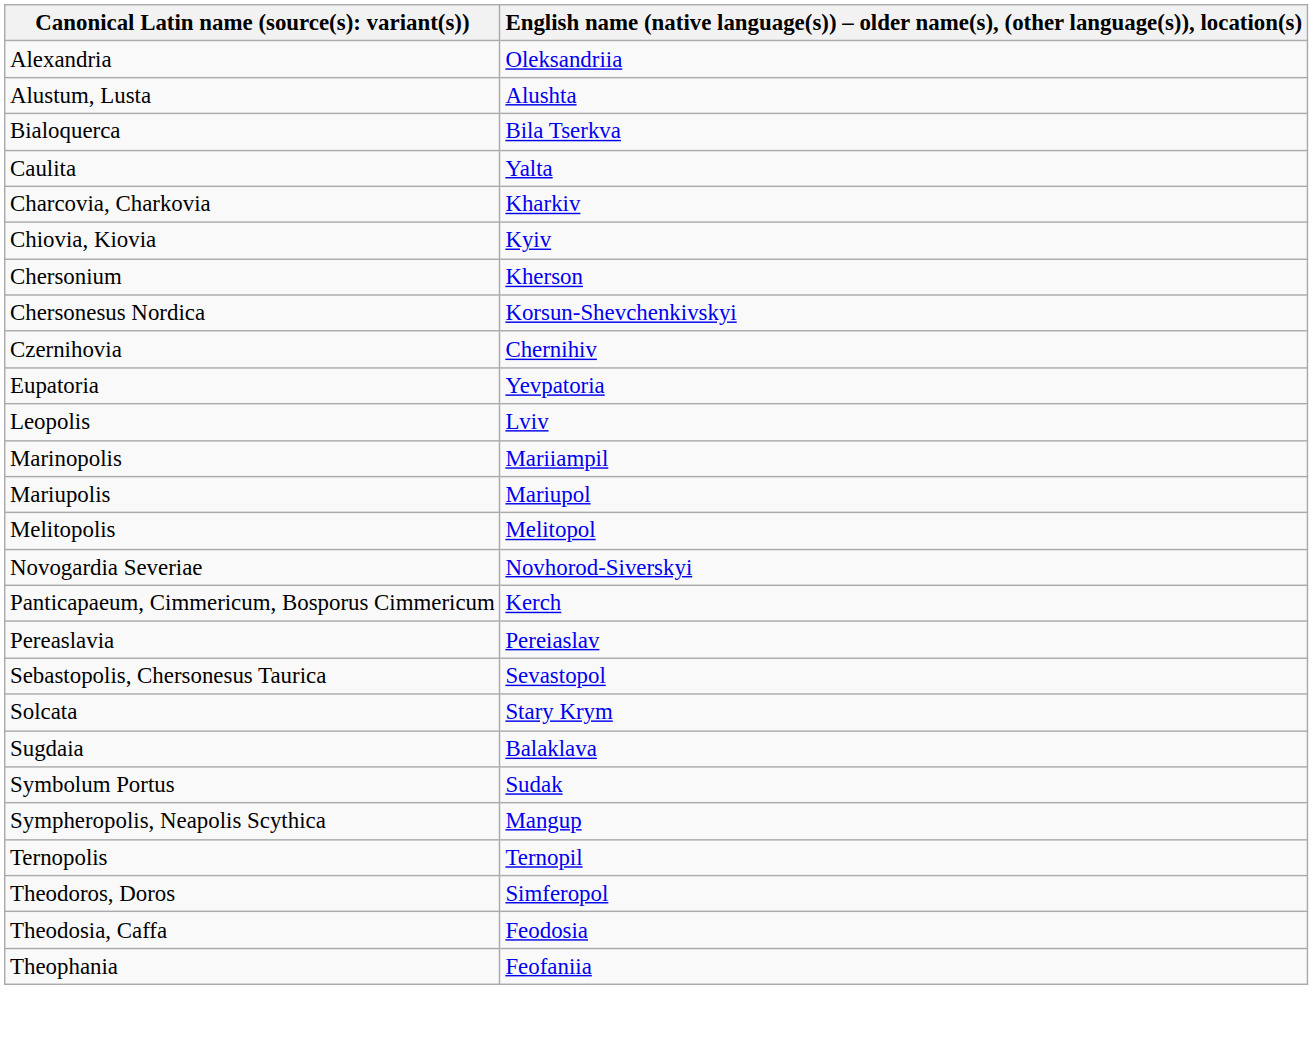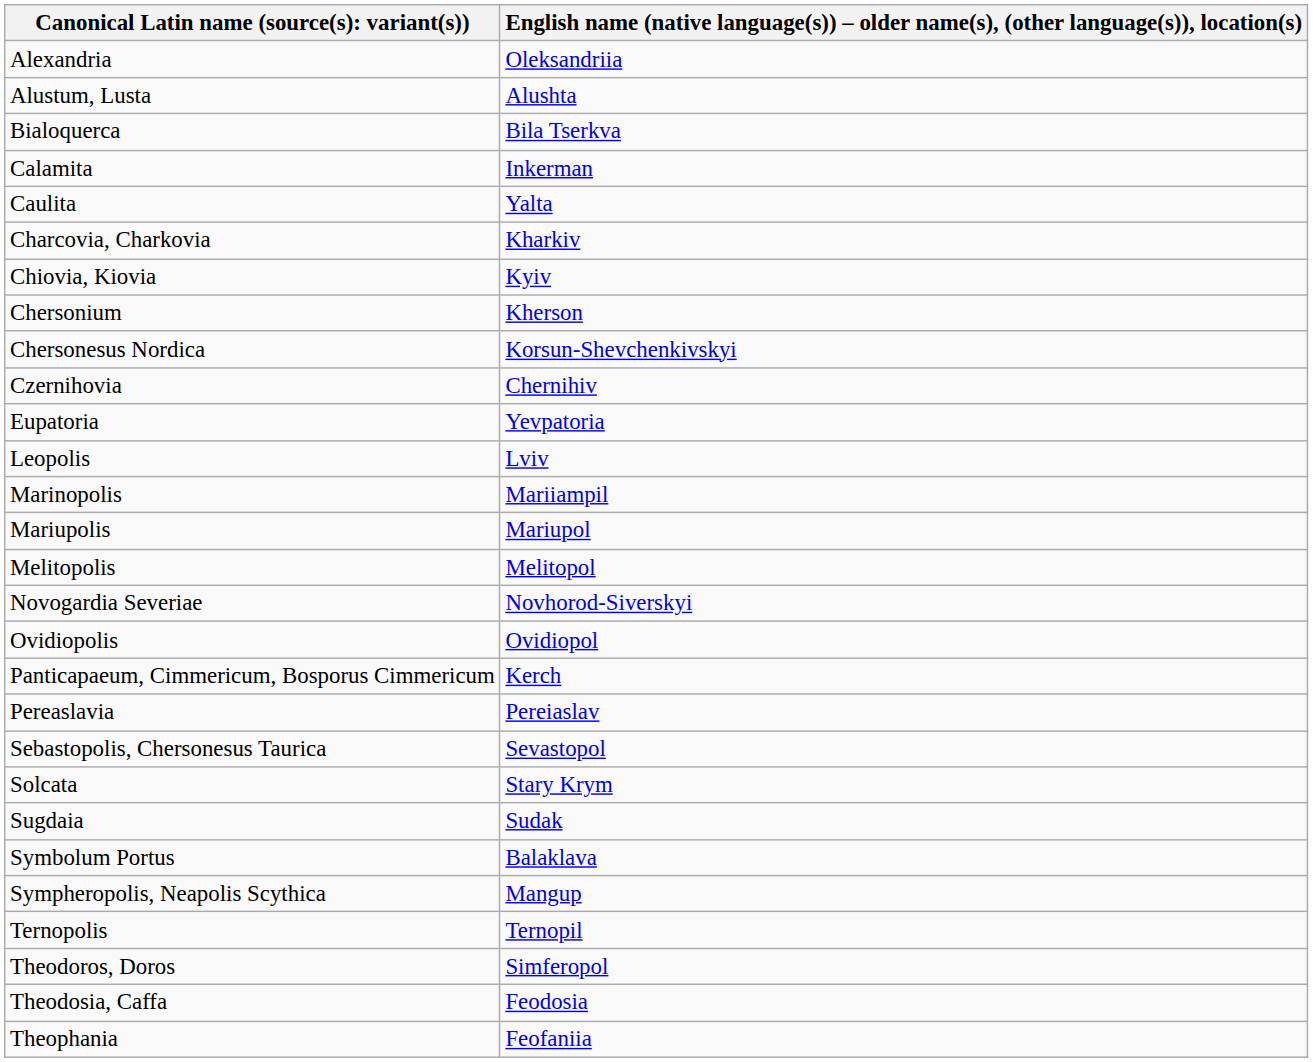+ row: Calamita | Inkerman
+ row: Ovidiopolis | Ovidiopol
Sugdaia | column 2: Balaklava -> Sudak
Symbolum Portus | column 2: Sudak -> Balaklava
